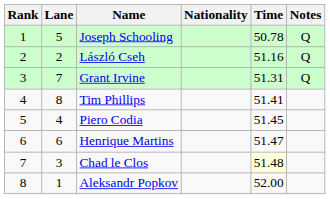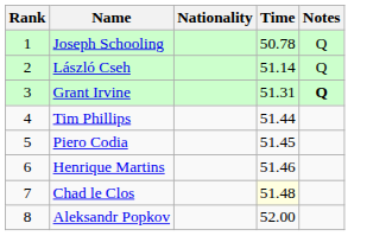- column: Lane | 5 | 2 | 7 | 8 | 4 | 6 | 3 | 1
László Cseh | Time: 51.16 -> 51.14
Grant Irvine | Notes: normal -> bold
Tim Phillips | Time: 51.41 -> 51.44
Henrique Martins | Time: 51.47 -> 51.46
